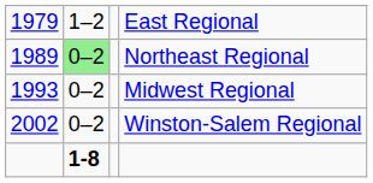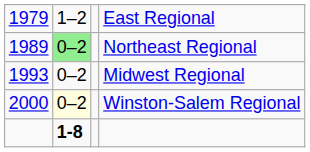Winston-Salem Regional | column 1: 2002 -> 2000
Winston-Salem Regional | column 2: no background -> lightyellow background
